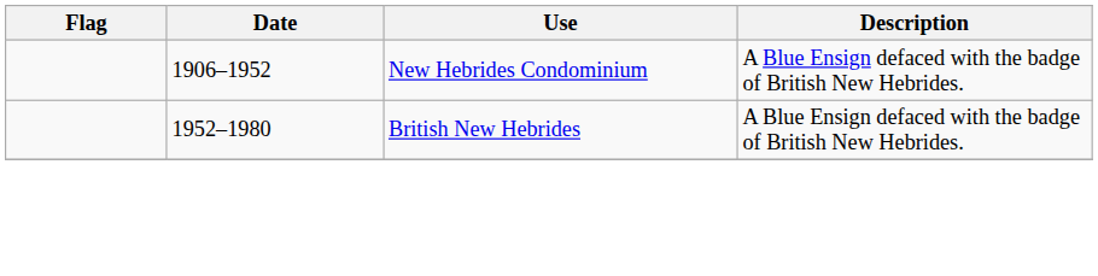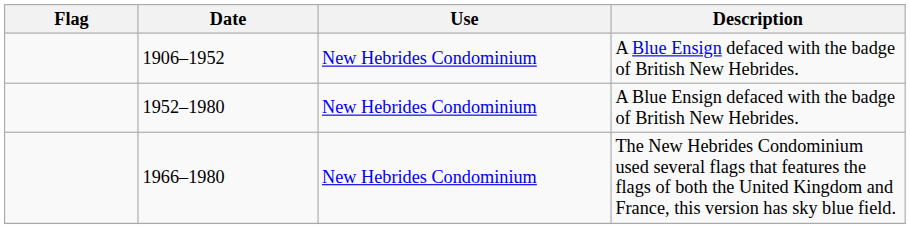1952–1980 | Use: British New Hebrides -> New Hebrides Condominium
+ row: 1966–1980 | New Hebrides Condominium | The New Hebrides Condominium used several flags that features the flags of both the United Kingdom and France, this version has sky blue field.
